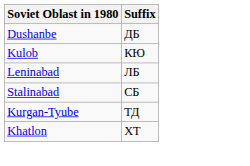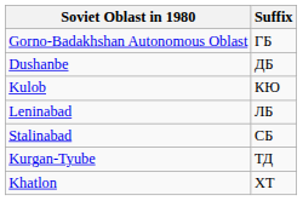+ row: Gorno-Badakhshan Autonomous Oblast | ГБ
